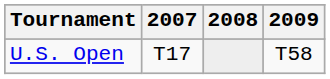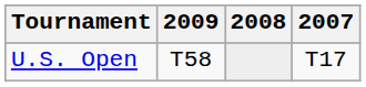columns swapped: 2007 <-> 2009
